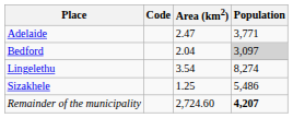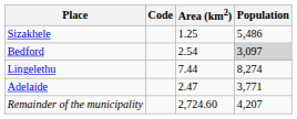rows swapped: Adelaide <-> Sizakhele
Bedford | Area (km2): 2.04 -> 2.54
Lingelethu | Area (km2): 3.54 -> 7.44
Remainder of the municipality | Population: bold -> normal
